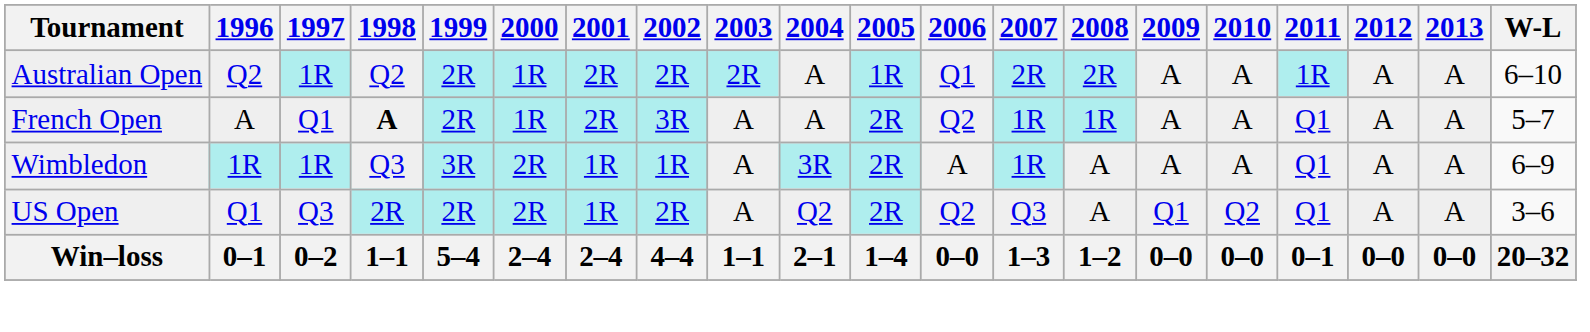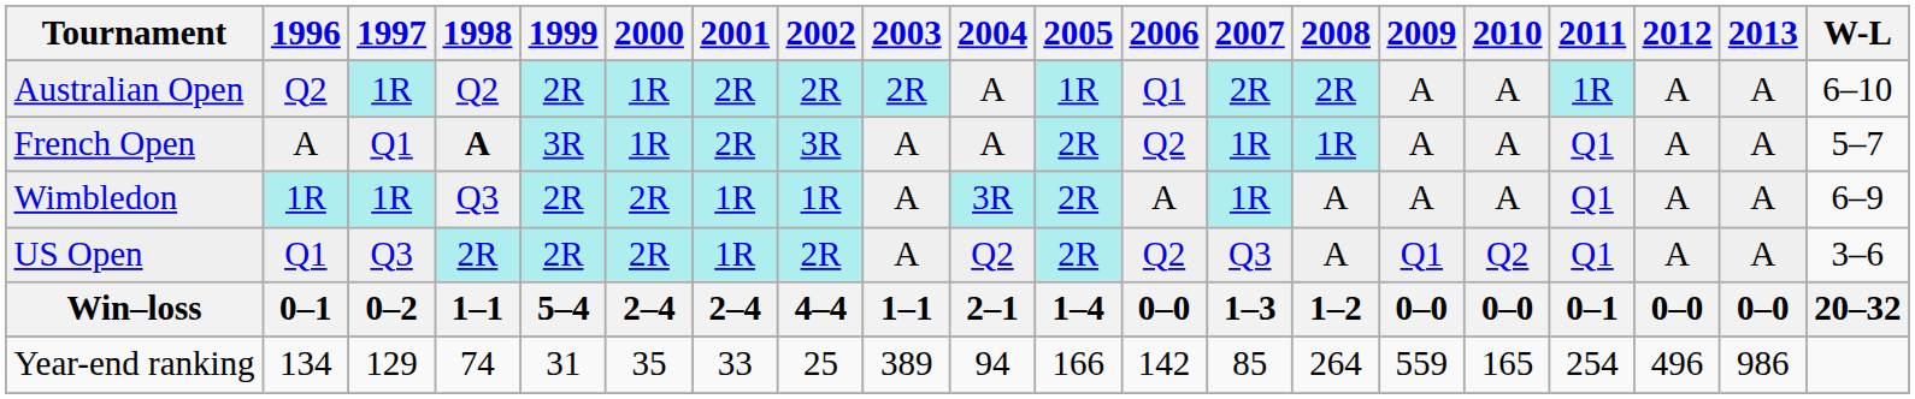French Open | 1999: 2R -> 3R
Wimbledon | 1999: 3R -> 2R
+ row: Year-end ranking | 134 | 129 | 74 | 31 | 35 | 33 | 25 | 389 | 94 | 166 | 142 | 85 | 264 | 559 | 165 | 254 | 496 | 986
